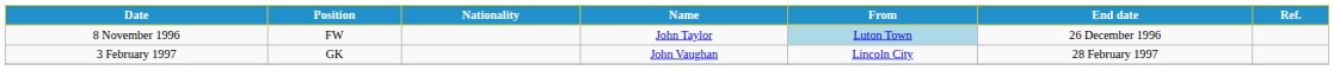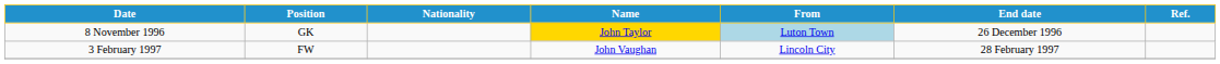8 November 1996 | Position: FW -> GK
8 November 1996 | Name: no background -> gold background
3 February 1997 | Position: GK -> FW
